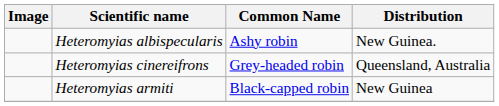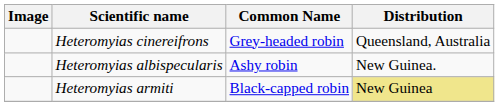rows swapped: Heteromyias cinereifrons <-> Heteromyias albispecularis
Heteromyias armiti | Distribution: no background -> khaki background
